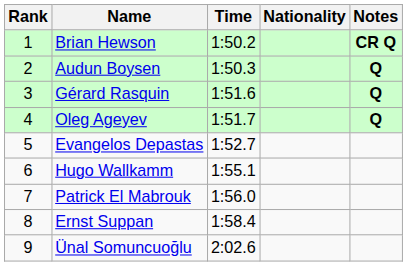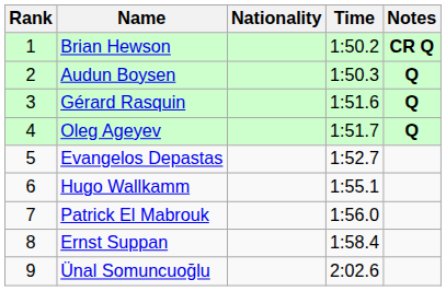columns swapped: Nationality <-> Time
